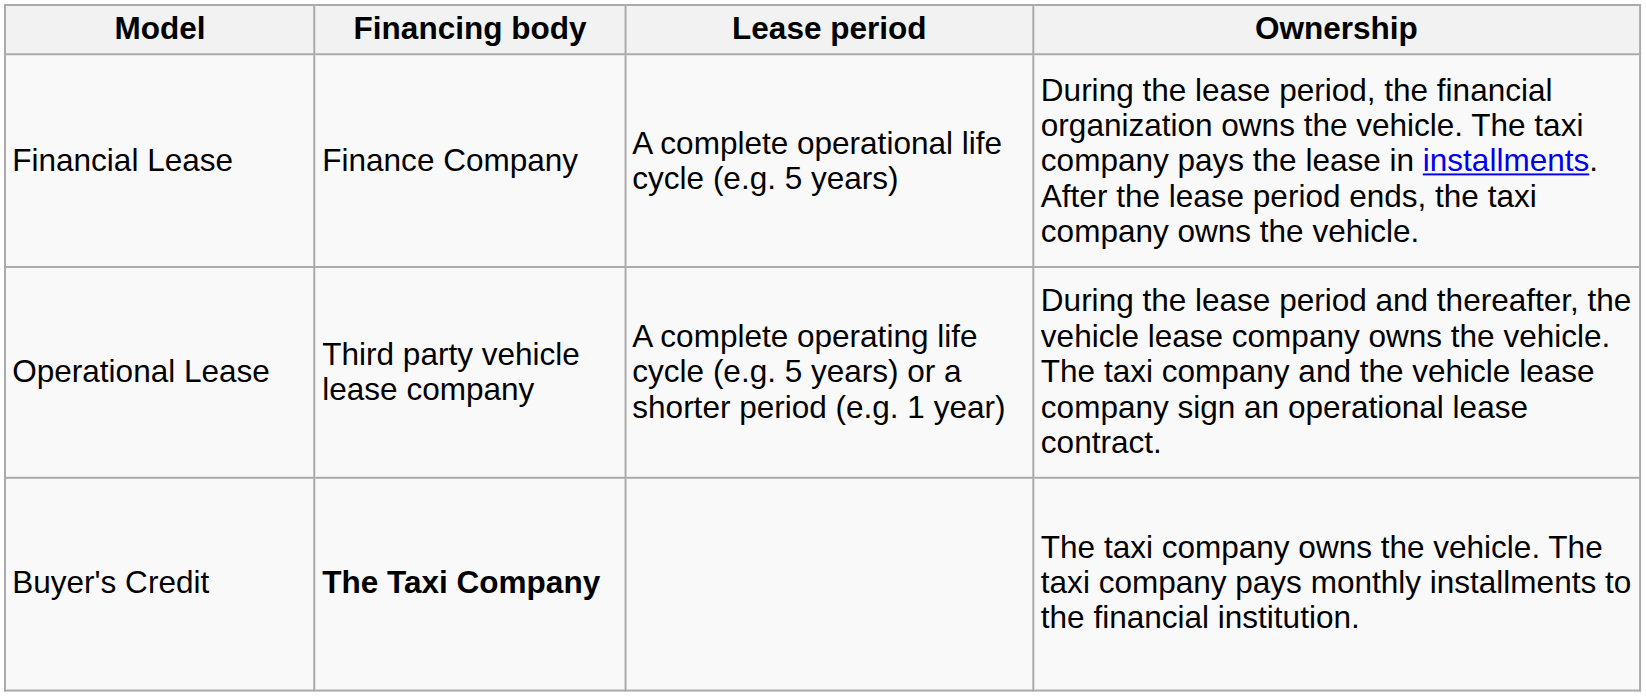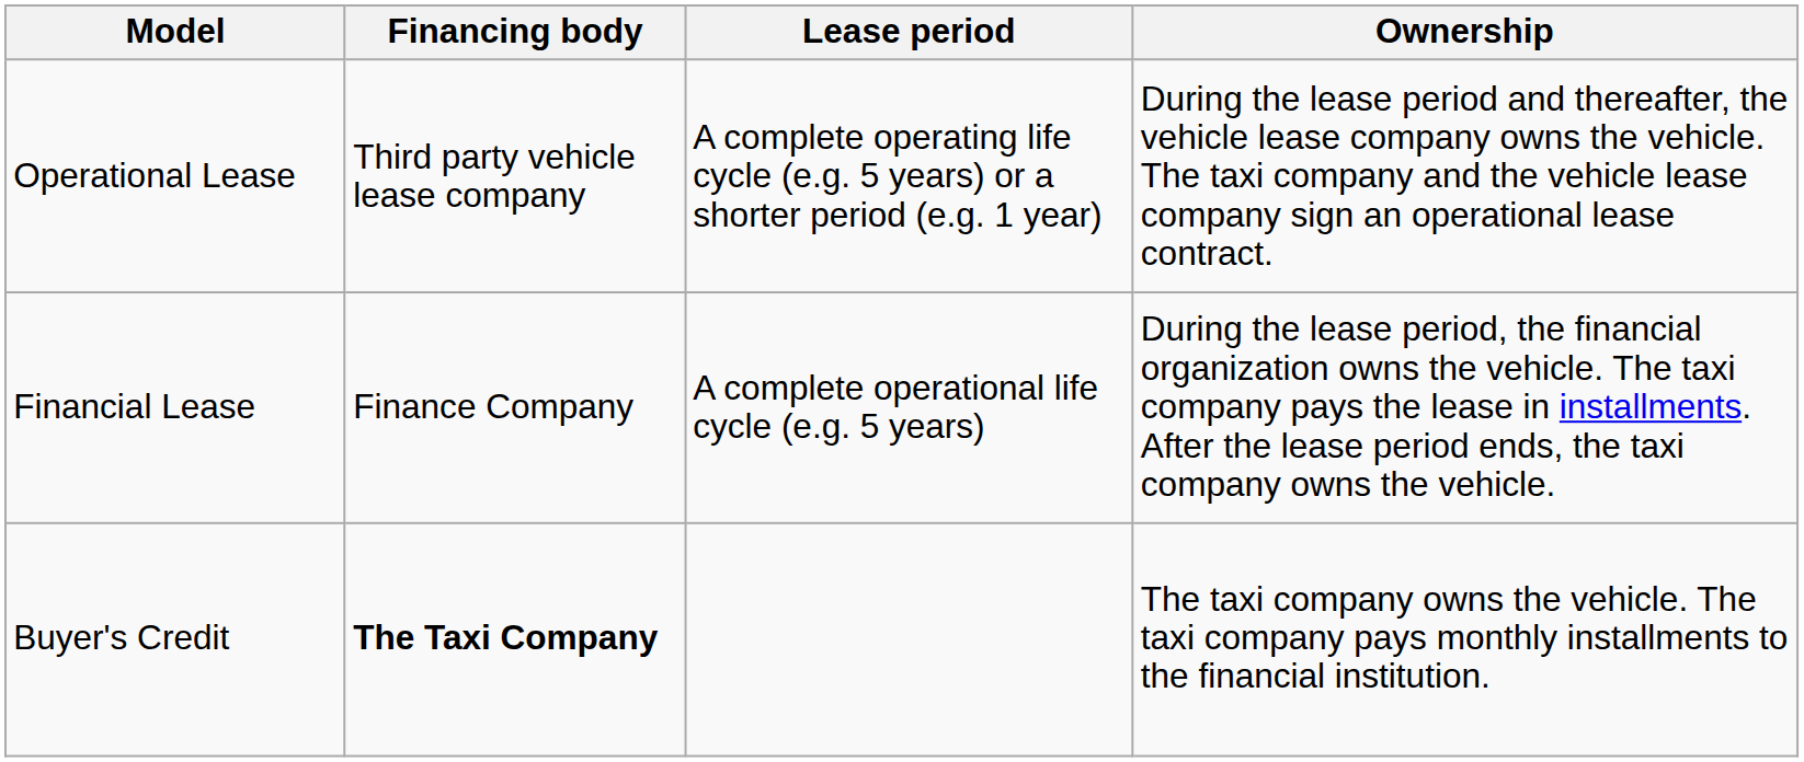rows swapped: Financial Lease <-> Operational Lease
